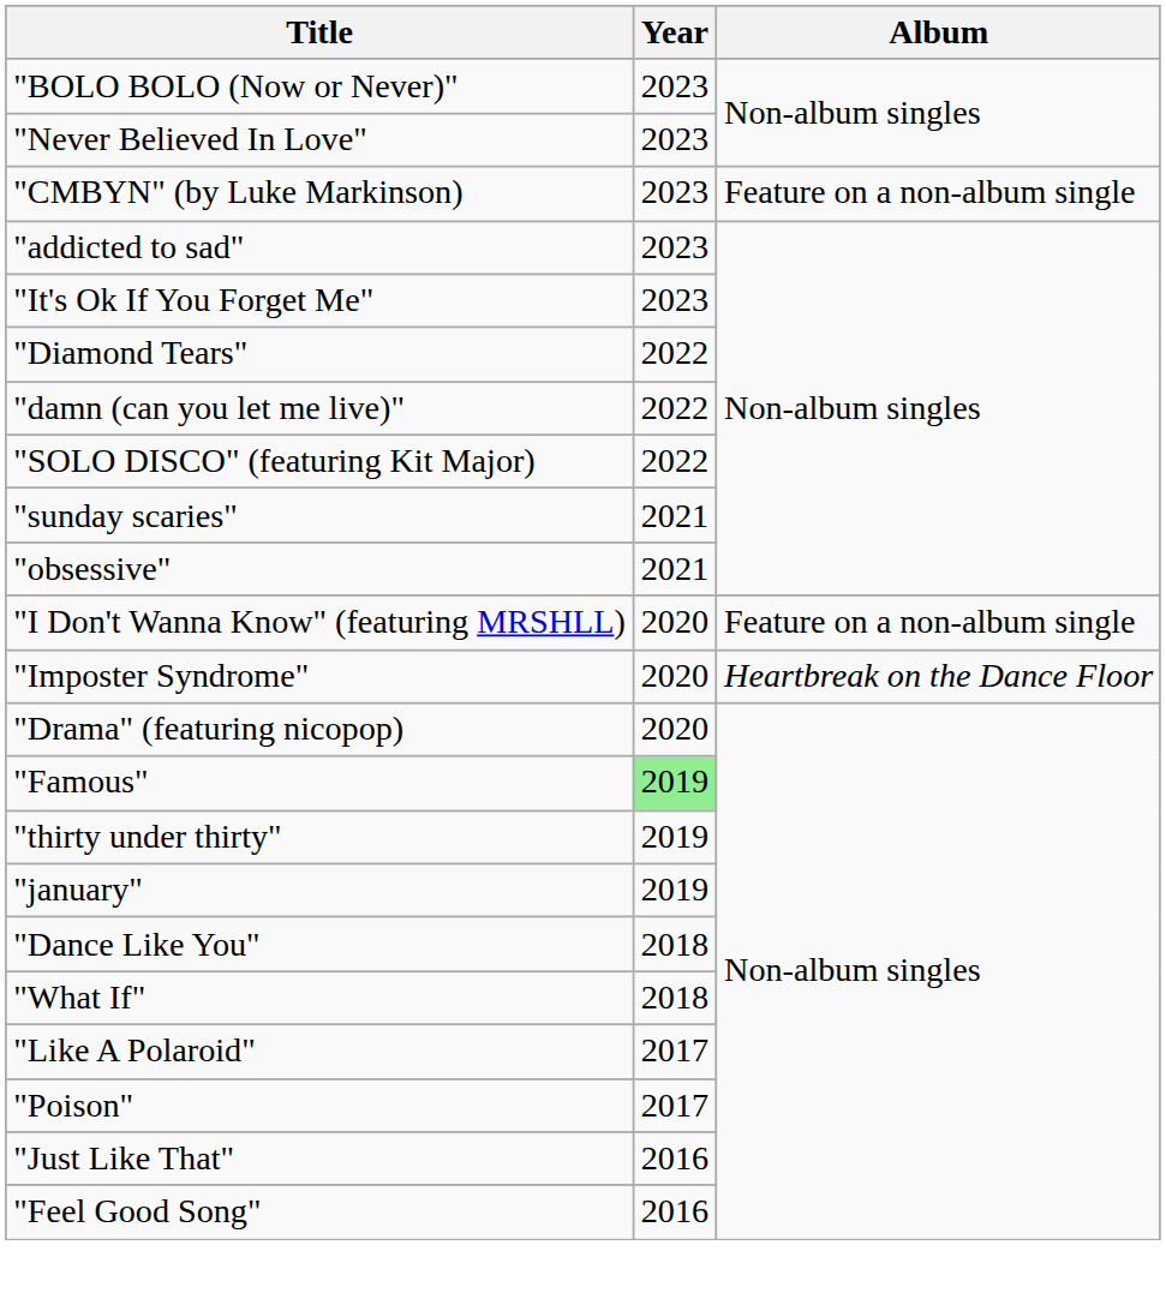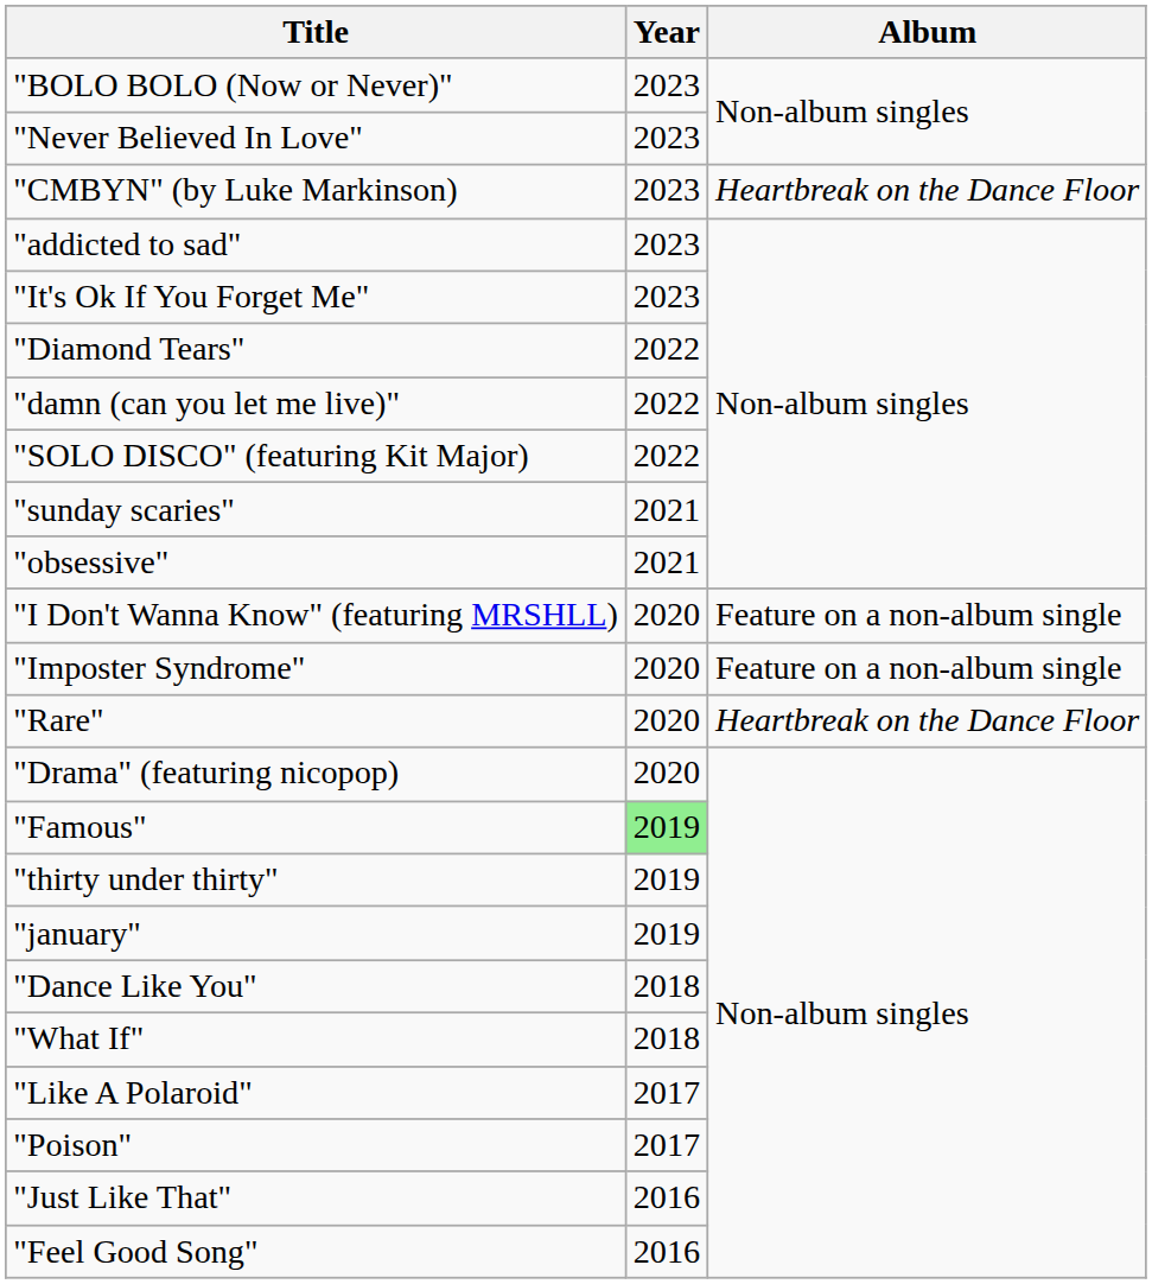"CMBYN" (by Luke Markinson) | Album: Feature on a non-album single -> Heartbreak on the Dance Floor
"Imposter Syndrome" | Album: Heartbreak on the Dance Floor -> Feature on a non-album single
+ row: "Rare" | 2020 | Heartbreak on the Dance Floor
